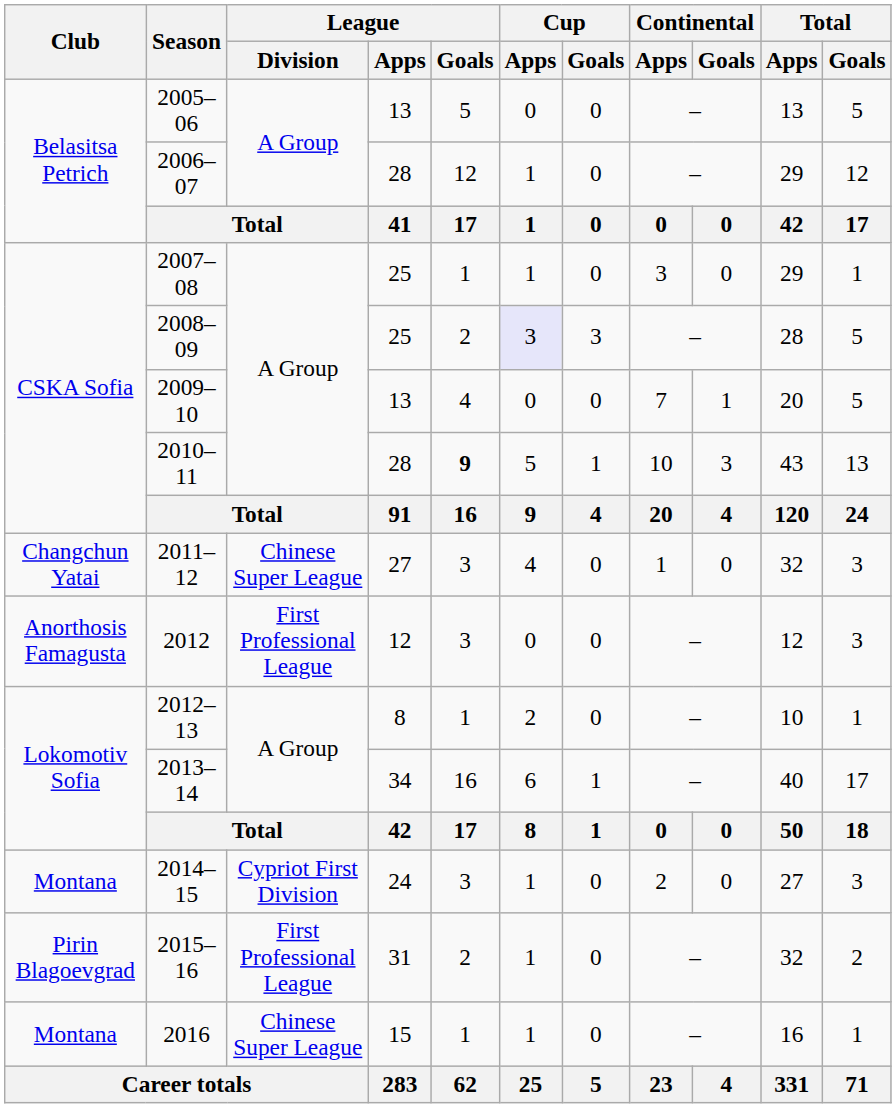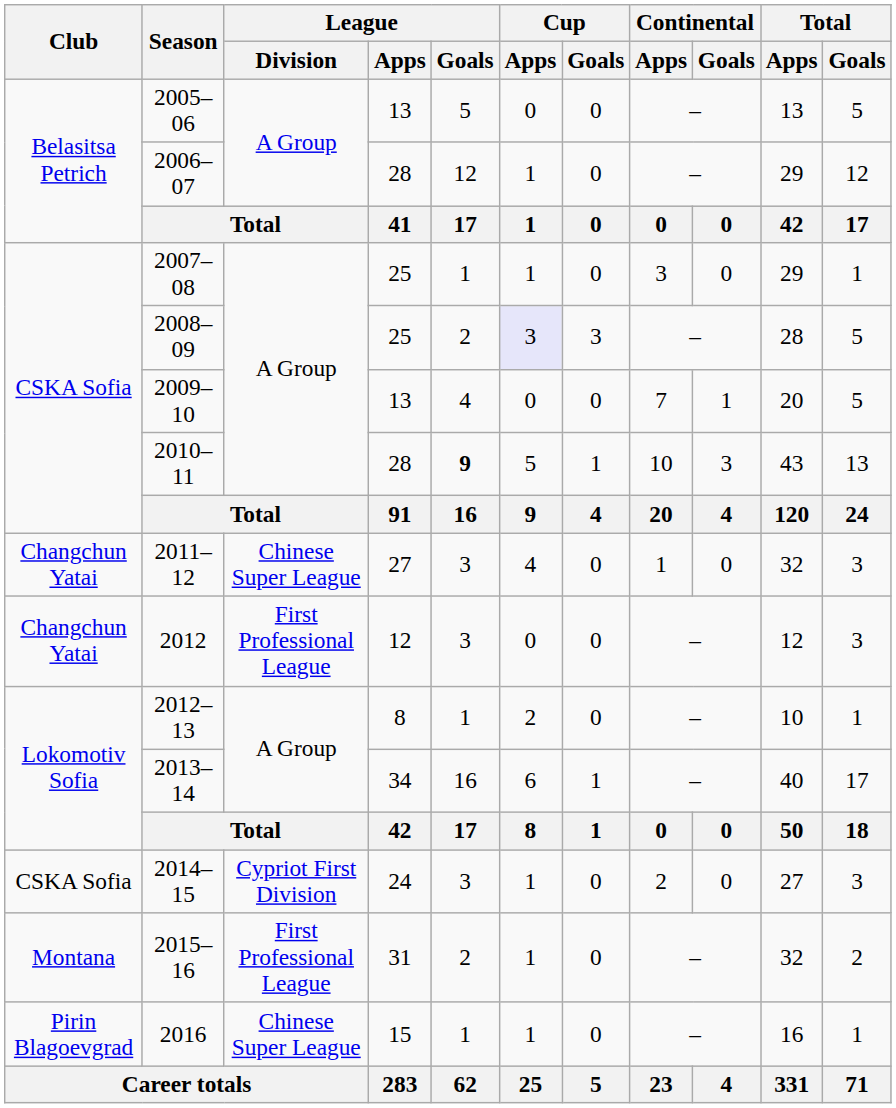2012 | Club: Anorthosis Famagusta -> Changchun Yatai
2014–15 | Club: Montana -> CSKA Sofia
2015–16 | Club: Pirin Blagoevgrad -> Montana
2016 | Club: Montana -> Pirin Blagoevgrad
